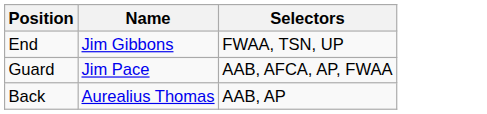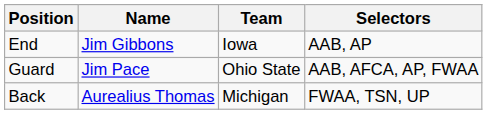+ column: Team | Iowa | Ohio State | Michigan
End | Selectors: FWAA, TSN, UP -> AAB, AP
Back | Selectors: AAB, AP -> FWAA, TSN, UP
